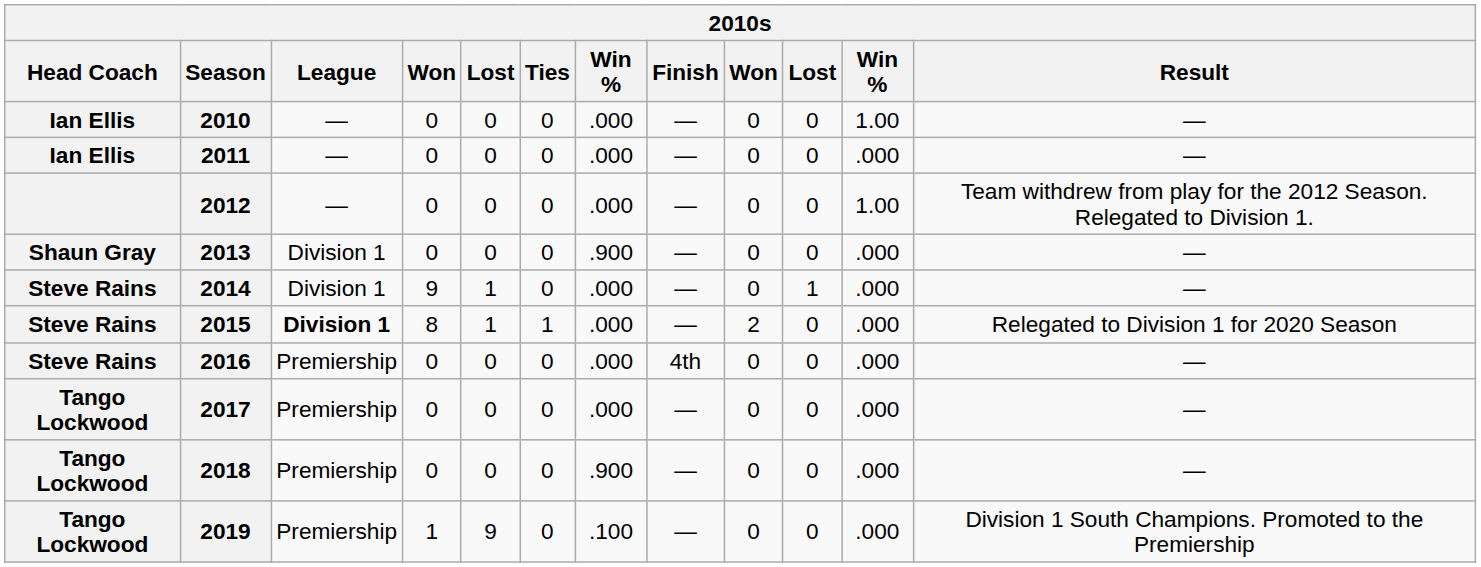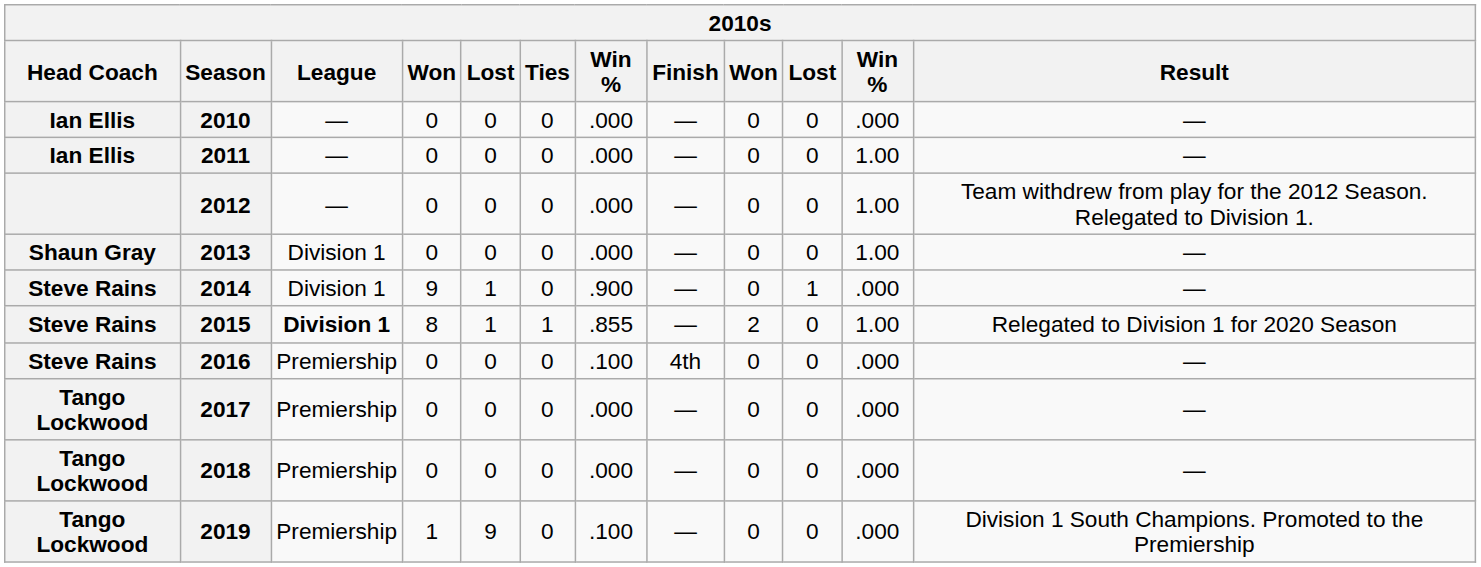2010 | column 11: 1.00 -> .000
2011 | column 11: .000 -> 1.00
2013 | column 7: .900 -> .000
2013 | column 11: .000 -> 1.00
2014 | column 7: .000 -> .900
2015 | column 7: .000 -> .855
2015 | column 11: .000 -> 1.00
2016 | column 7: .000 -> .100
2018 | column 7: .900 -> .000
